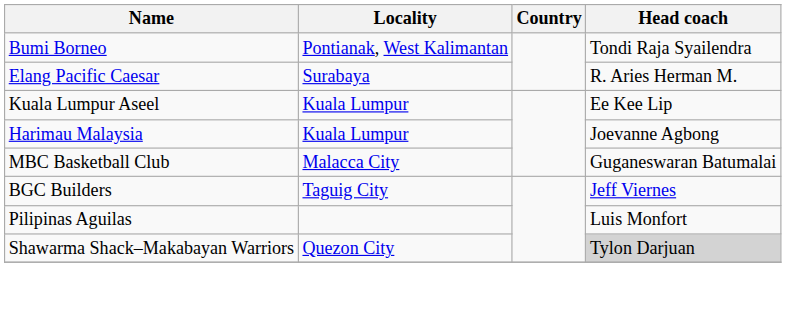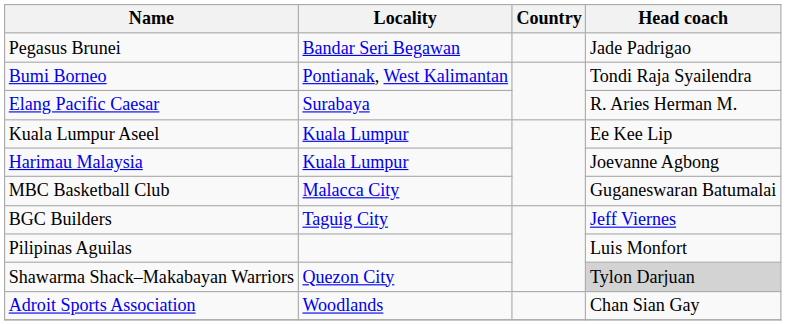+ row: Pegasus Brunei | Bandar Seri Begawan | Jade Padrigao
+ row: Adroit Sports Association | Woodlands | Chan Sian Gay
